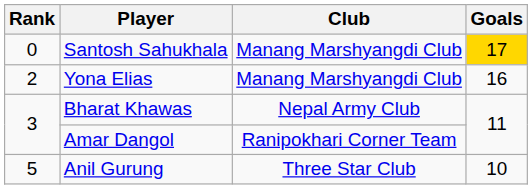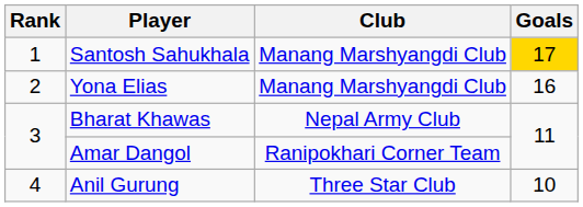Santosh Sahukhala | Rank: 0 -> 1
Anil Gurung | Rank: 5 -> 4
